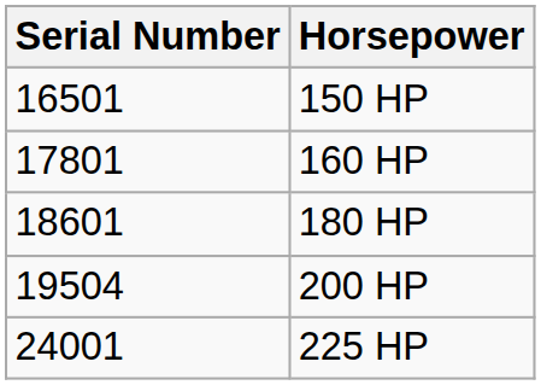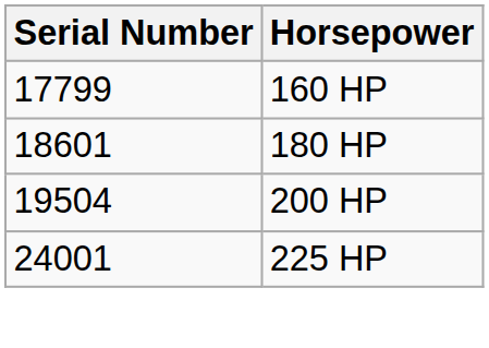- row: 16501 | 150 HP
160 HP | Serial Number: 17801 -> 17799
